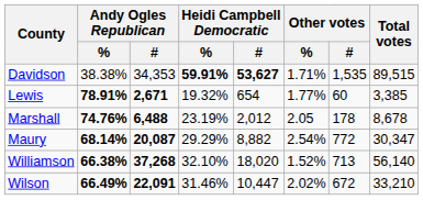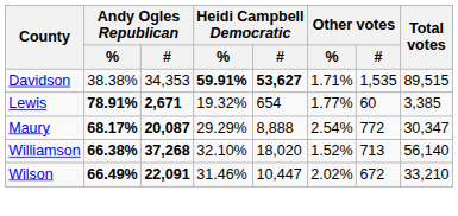- row: Marshall | 74.76% | 6,488 | 23.19% | 2,012 | 2.05 | 178 | 8,678
Maury | Andy Ogles Republican / %: 68.14% -> 68.17%
Maury | Heidi Campbell Democratic / #: 8,882 -> 8,888
